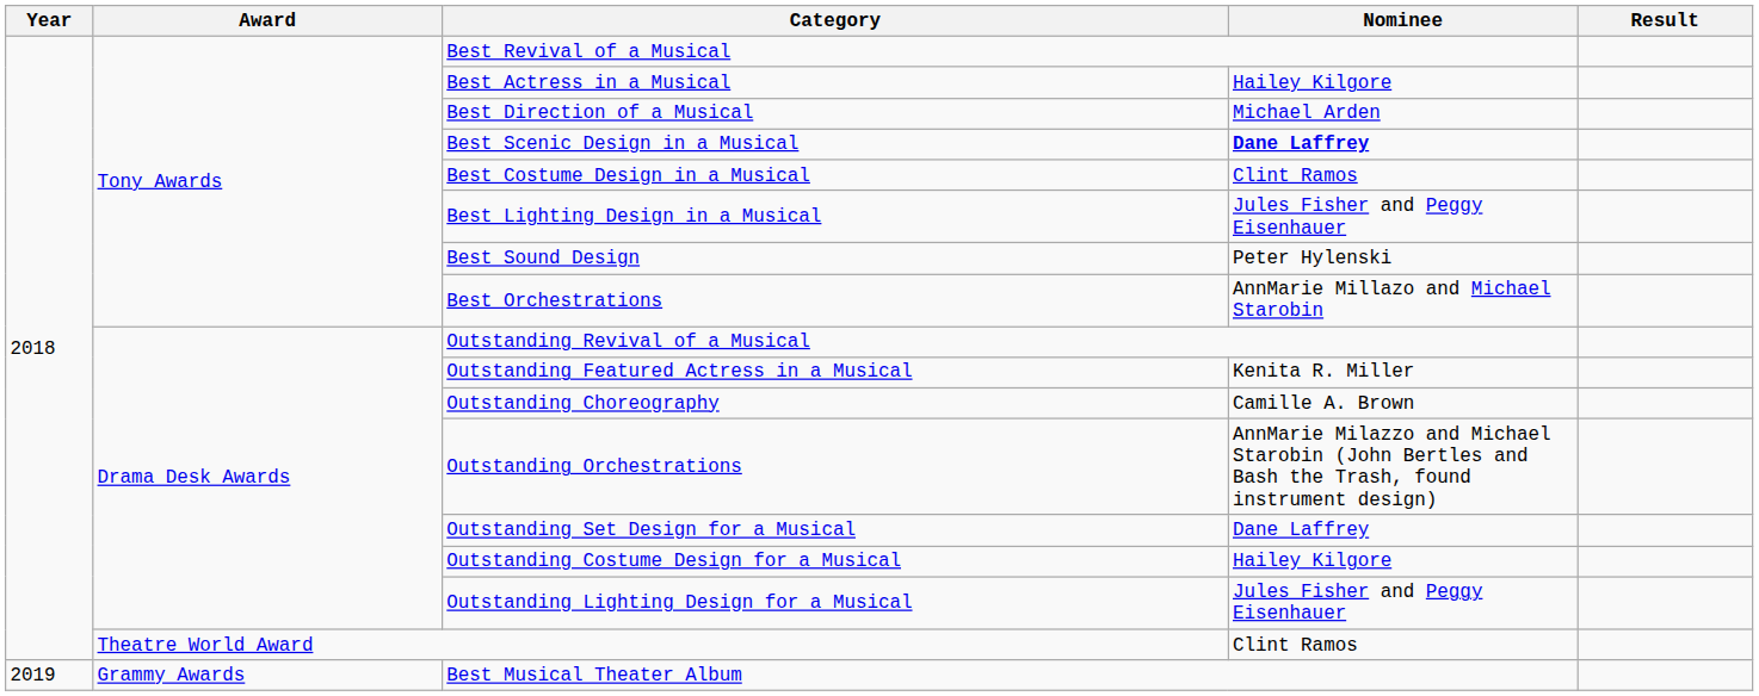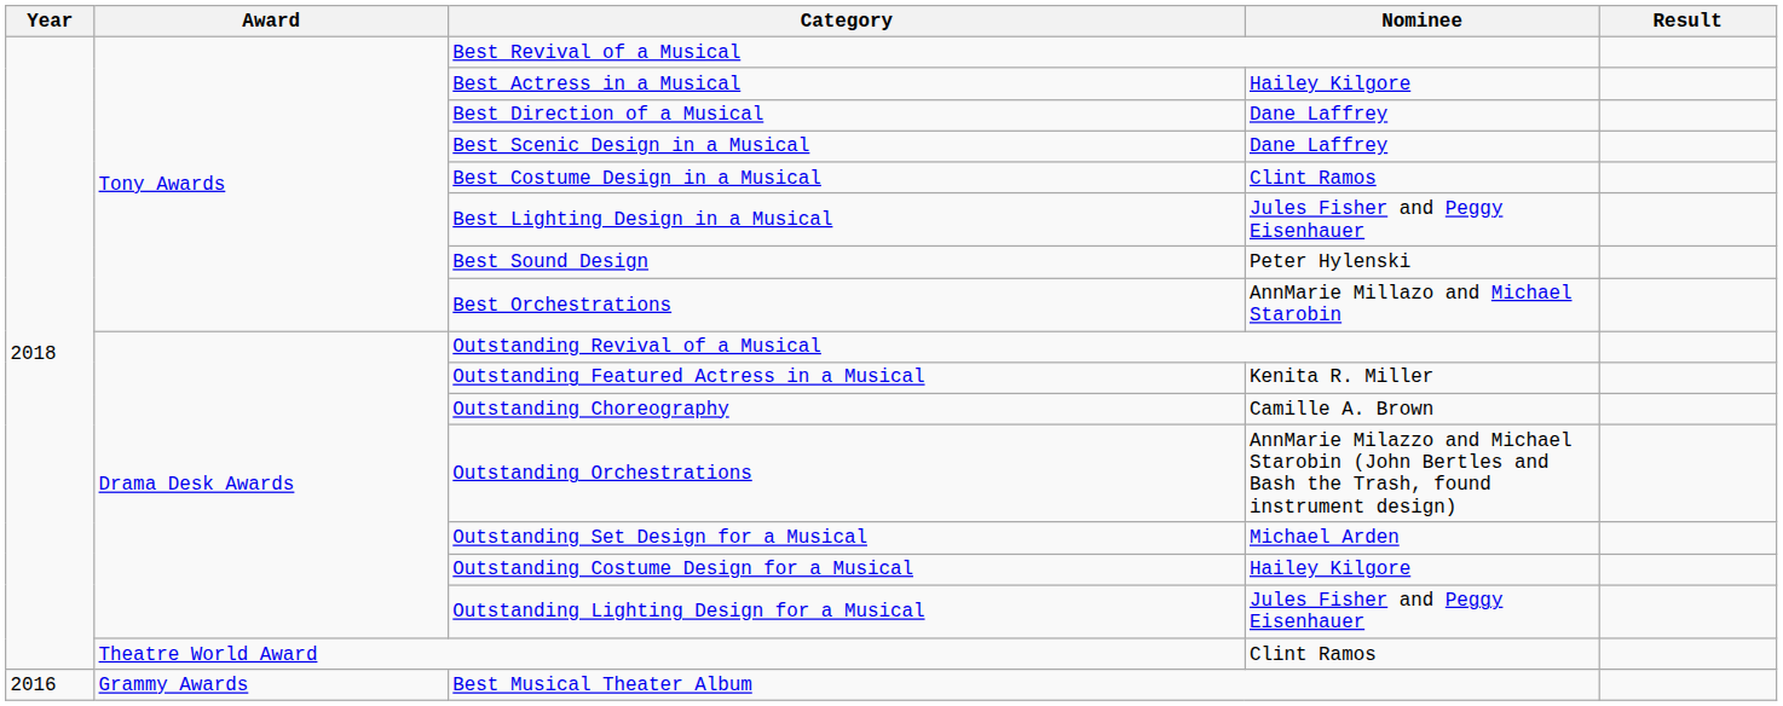Best Direction of a Musical | Nominee: Michael Arden -> Dane Laffrey
Best Scenic Design in a Musical | Nominee: bold -> normal
Outstanding Set Design for a Musical | Nominee: Dane Laffrey -> Michael Arden
Best Musical Theater Album | Year: 2019 -> 2016
